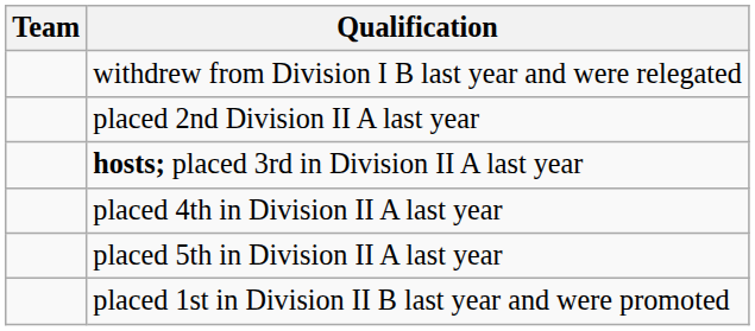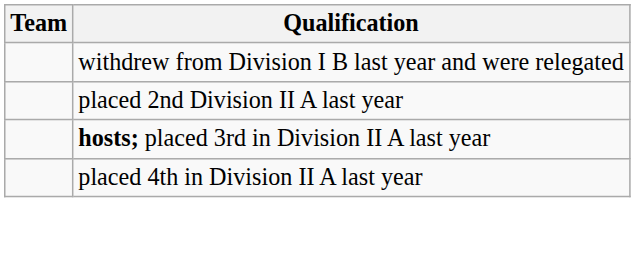- row: placed 5th in Division II A last year
- row: placed 1st in Division II B last year and were promoted
